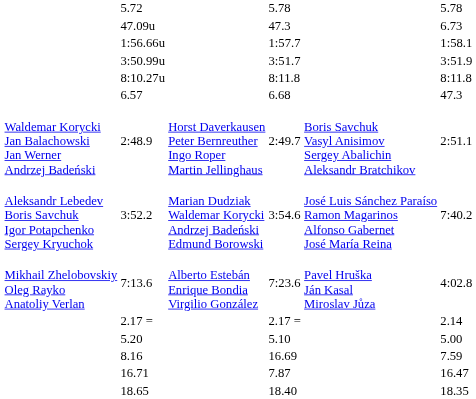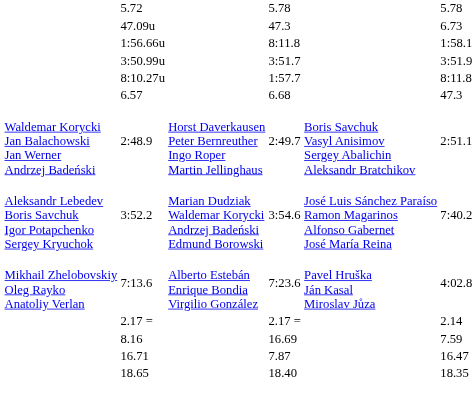1:56.66u | column 5: 1:57.7 -> 8:11.8
8:10.27u | column 5: 8:11.8 -> 1:57.7
- row: 5.20 | 5.10 | 5.00
